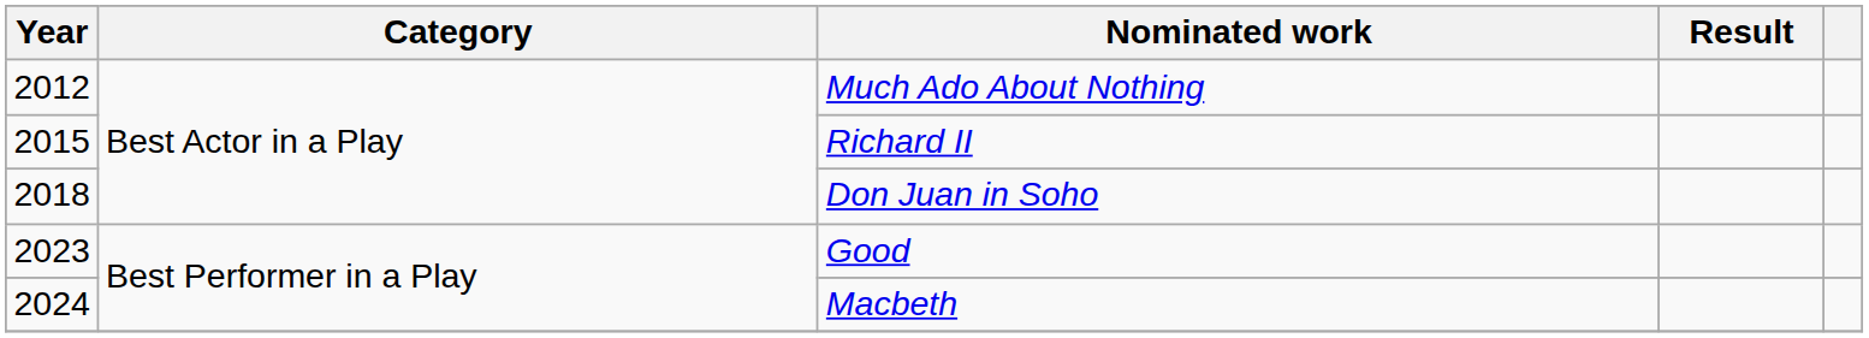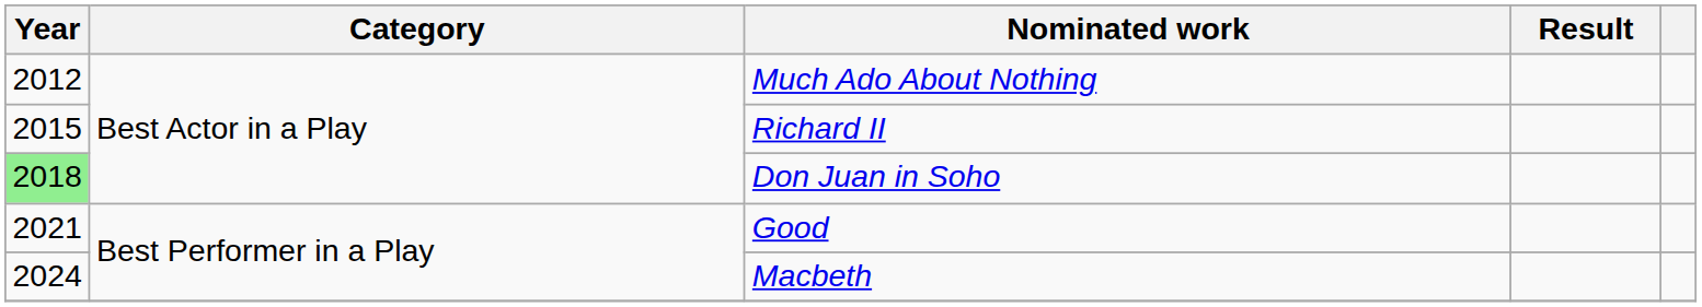Don Juan in Soho | Year: no background -> lightgreen background
Good | Year: 2023 -> 2021
